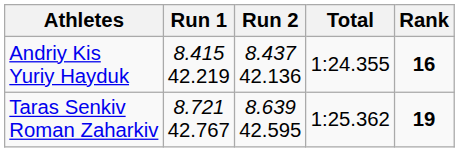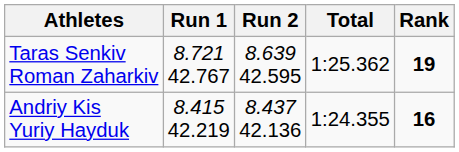rows swapped: Andriy Kis Yuriy Hayduk <-> Taras Senkiv Roman Zaharkiv
